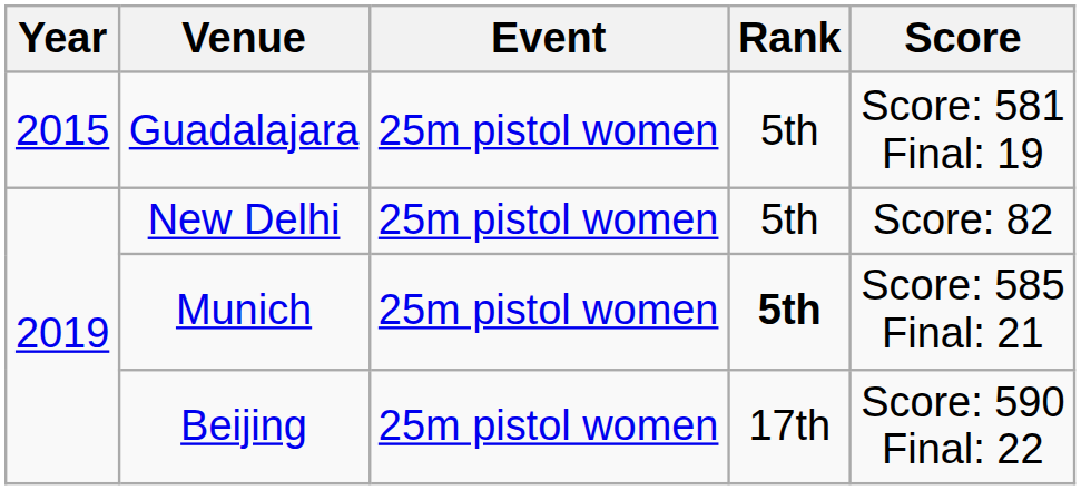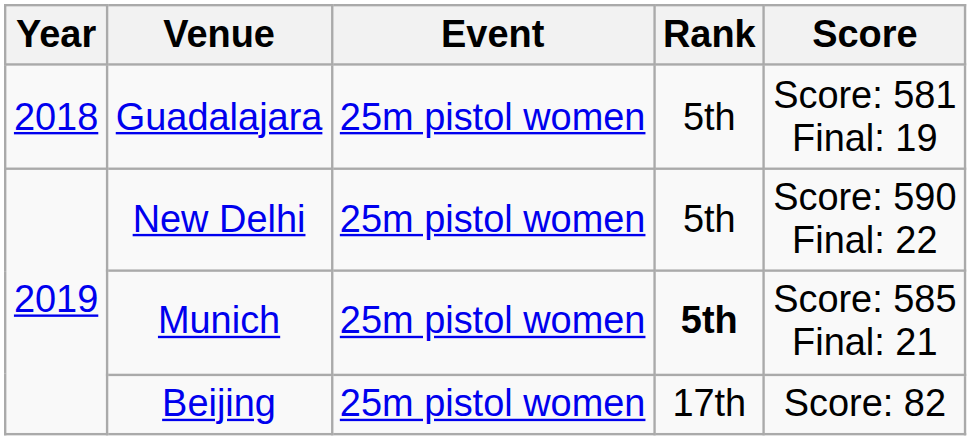Guadalajara | Year: 2015 -> 2018
New Delhi | Score: Score: 82 -> Score: 590 Final: 22
Beijing | Score: Score: 590 Final: 22 -> Score: 82
